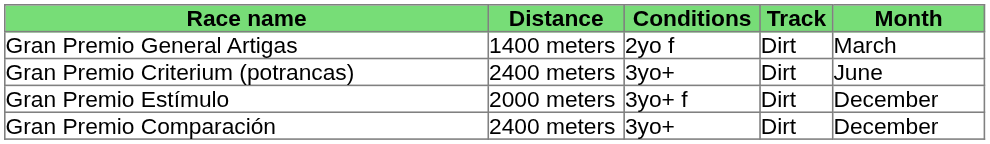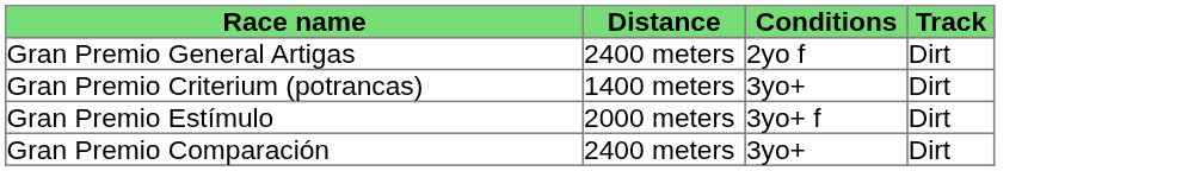- column: Month | March | June | December | December
Gran Premio General Artigas | Distance: 1400 meters -> 2400 meters
Gran Premio Criterium (potrancas) | Distance: 2400 meters -> 1400 meters
